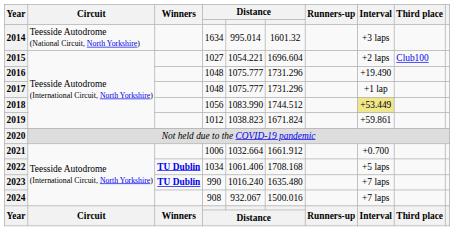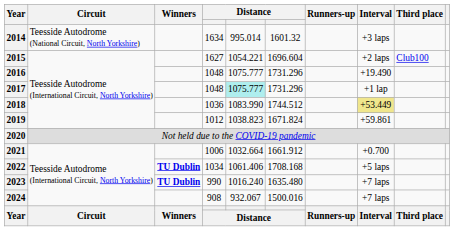2015 | column 4: 1027 -> 1627
2017 | column 5: no background -> paleturquoise background
2018 | column 4: 1056 -> 1036
